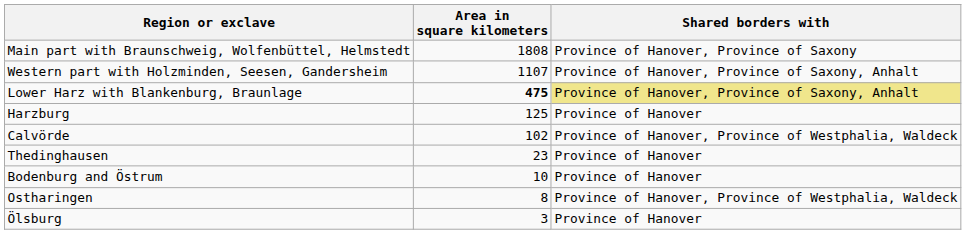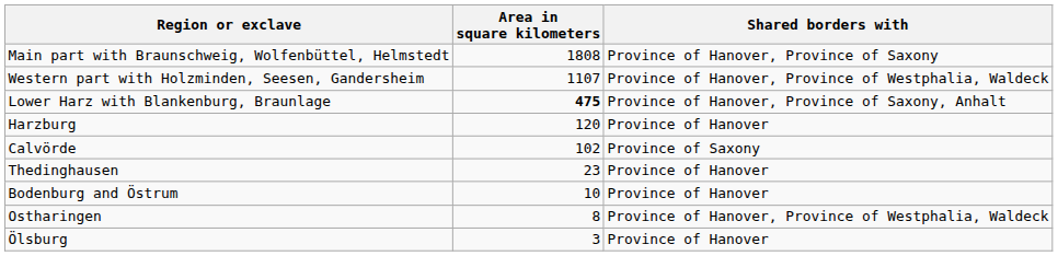Western part with Holzminden, Seesen, Gandersheim | Shared borders with: Province of Hanover, Province of Saxony, Anhalt -> Province of Hanover, Province of Westphalia, Waldeck
Lower Harz with Blankenburg, Braunlage | Shared borders with: khaki background -> no background
Harzburg | Area in square kilometers: 125 -> 120
Calvörde | Shared borders with: Province of Hanover, Province of Westphalia, Waldeck -> Province of Saxony
